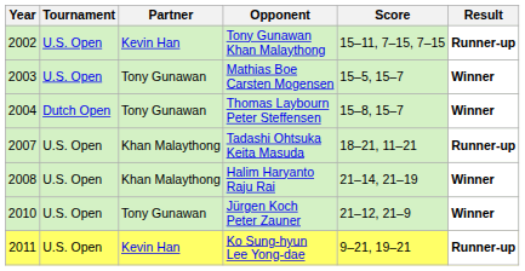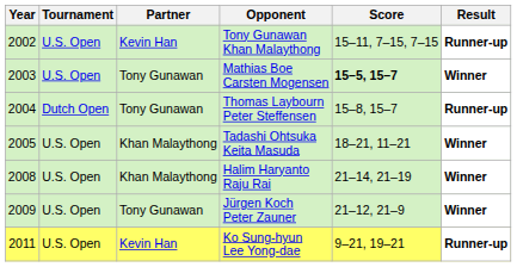Mathias Boe Carsten Mogensen | Score: normal -> bold
Thomas Laybourn Peter Steffensen | Result: Winner -> Runner-up
Tadashi Ohtsuka Keita Masuda | Year: 2007 -> 2005
Tadashi Ohtsuka Keita Masuda | Result: Runner-up -> Winner
Jürgen Koch Peter Zauner | Year: 2010 -> 2009
